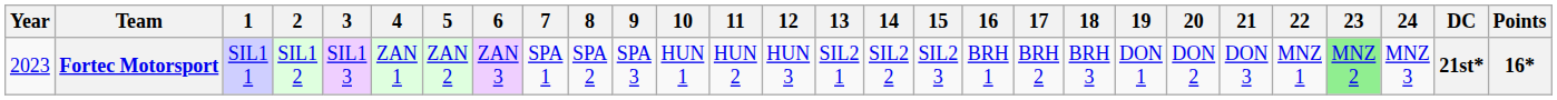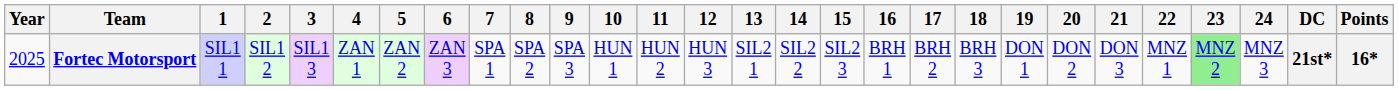Fortec Motorsport | Year: 2023 -> 2025
